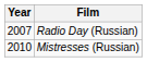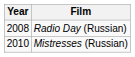Radio Day (Russian) | Year: 2007 -> 2008
